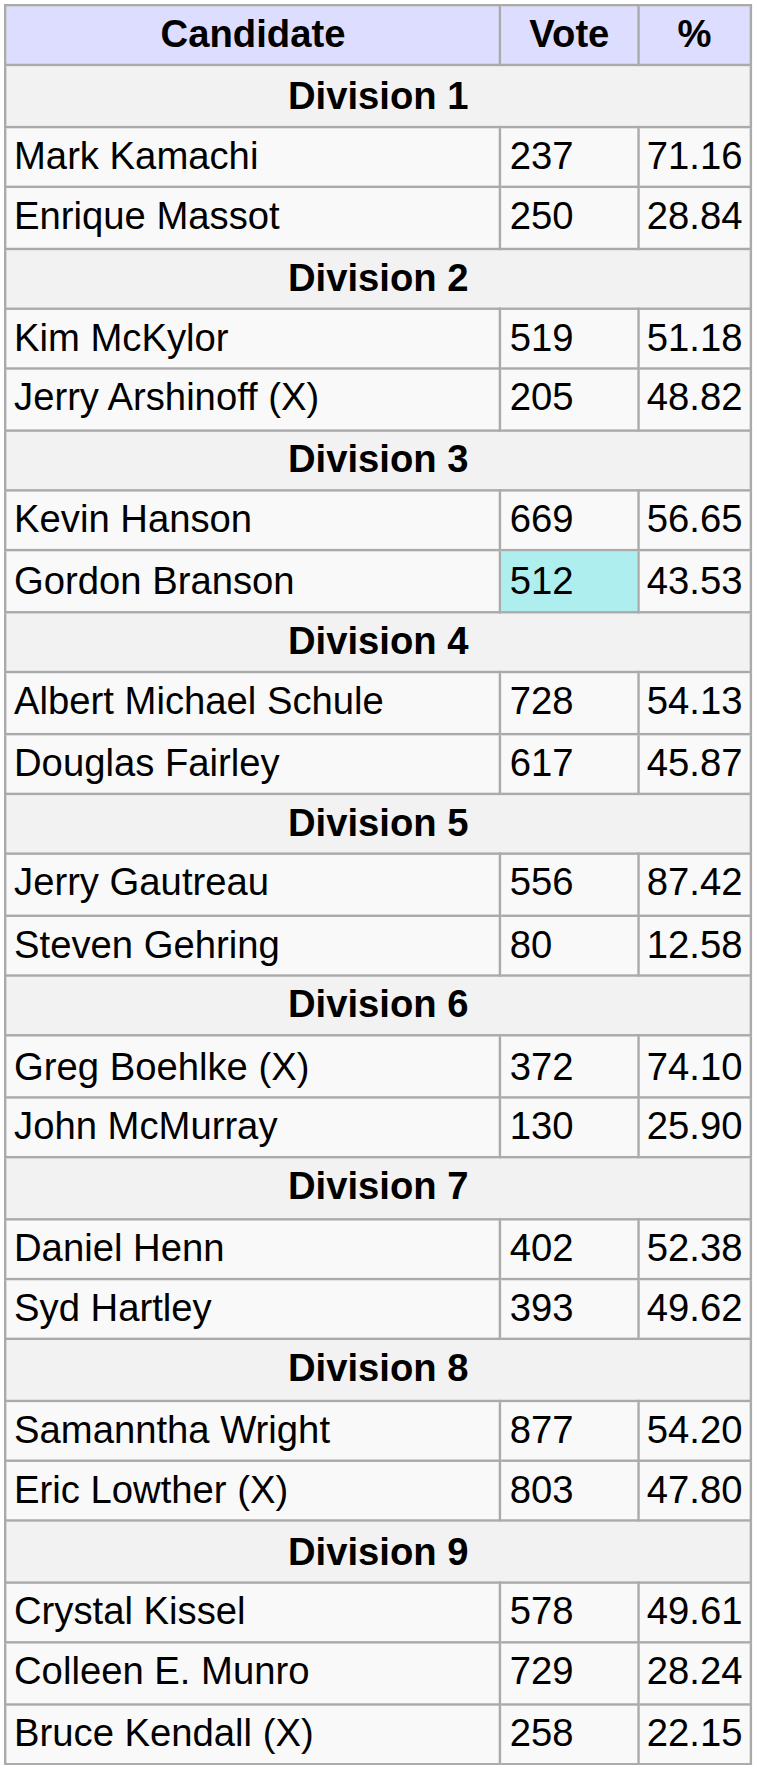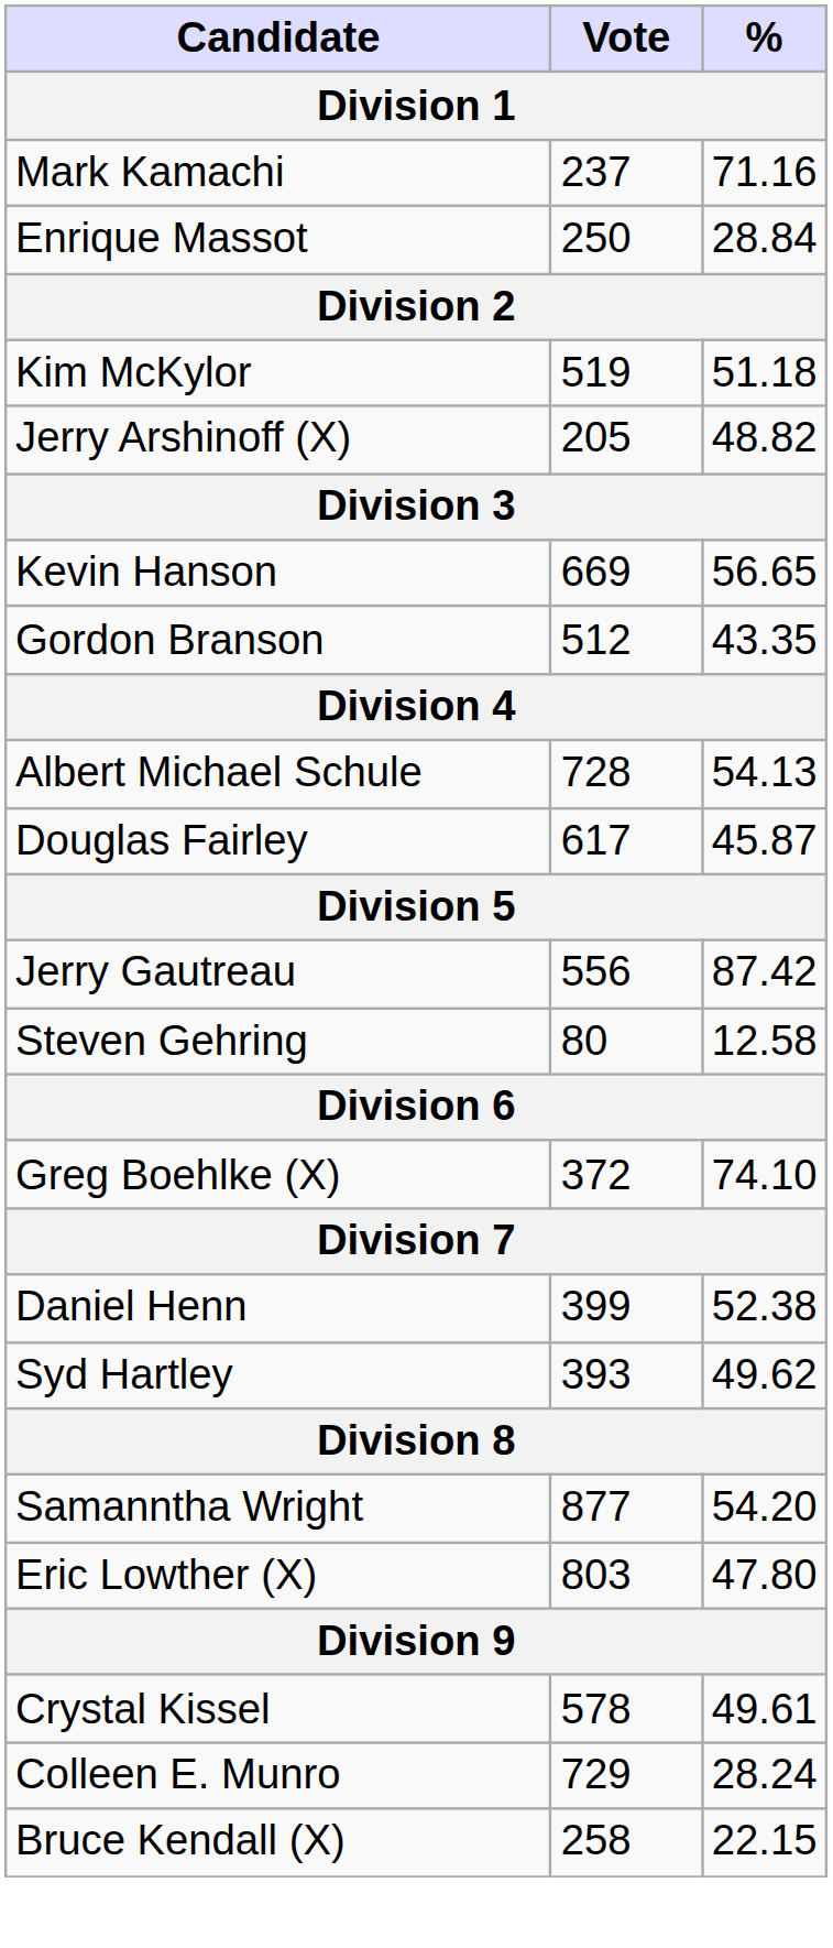Gordon Branson | Vote: paleturquoise background -> no background
Gordon Branson | %: 43.53 -> 43.35
- row: John McMurray | 130 | 25.90
Daniel Henn | Vote: 402 -> 399
